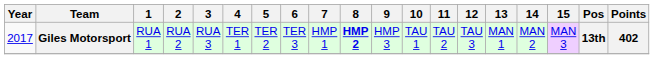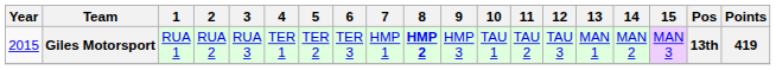Giles Motorsport | Year: 2017 -> 2015
Giles Motorsport | Points: 402 -> 419
